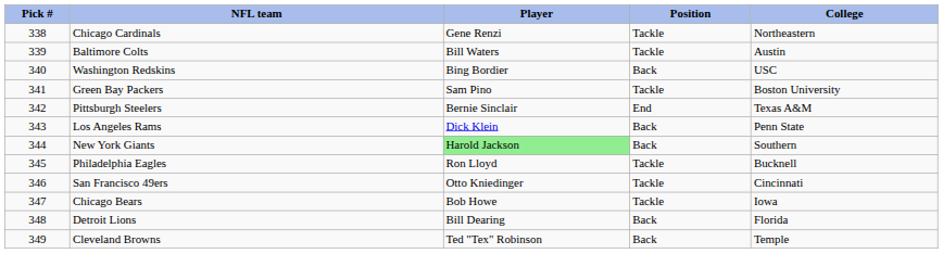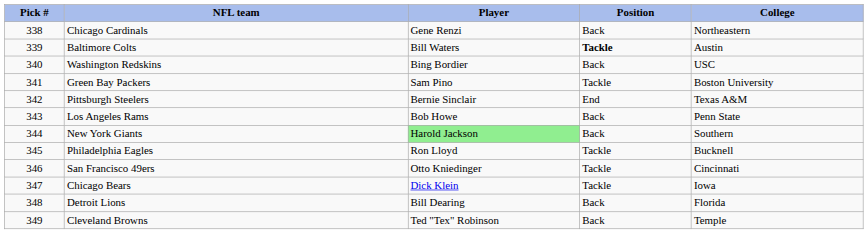Chicago Cardinals | Position: Tackle -> Back
Baltimore Colts | Position: normal -> bold
Los Angeles Rams | Player: Dick Klein -> Bob Howe
Chicago Bears | Player: Bob Howe -> Dick Klein
